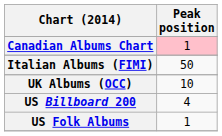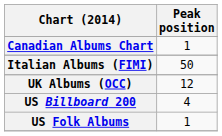Canadian Albums Chart | Peak position: pink background -> no background
UK Albums (OCC) | Peak position: 10 -> 12
